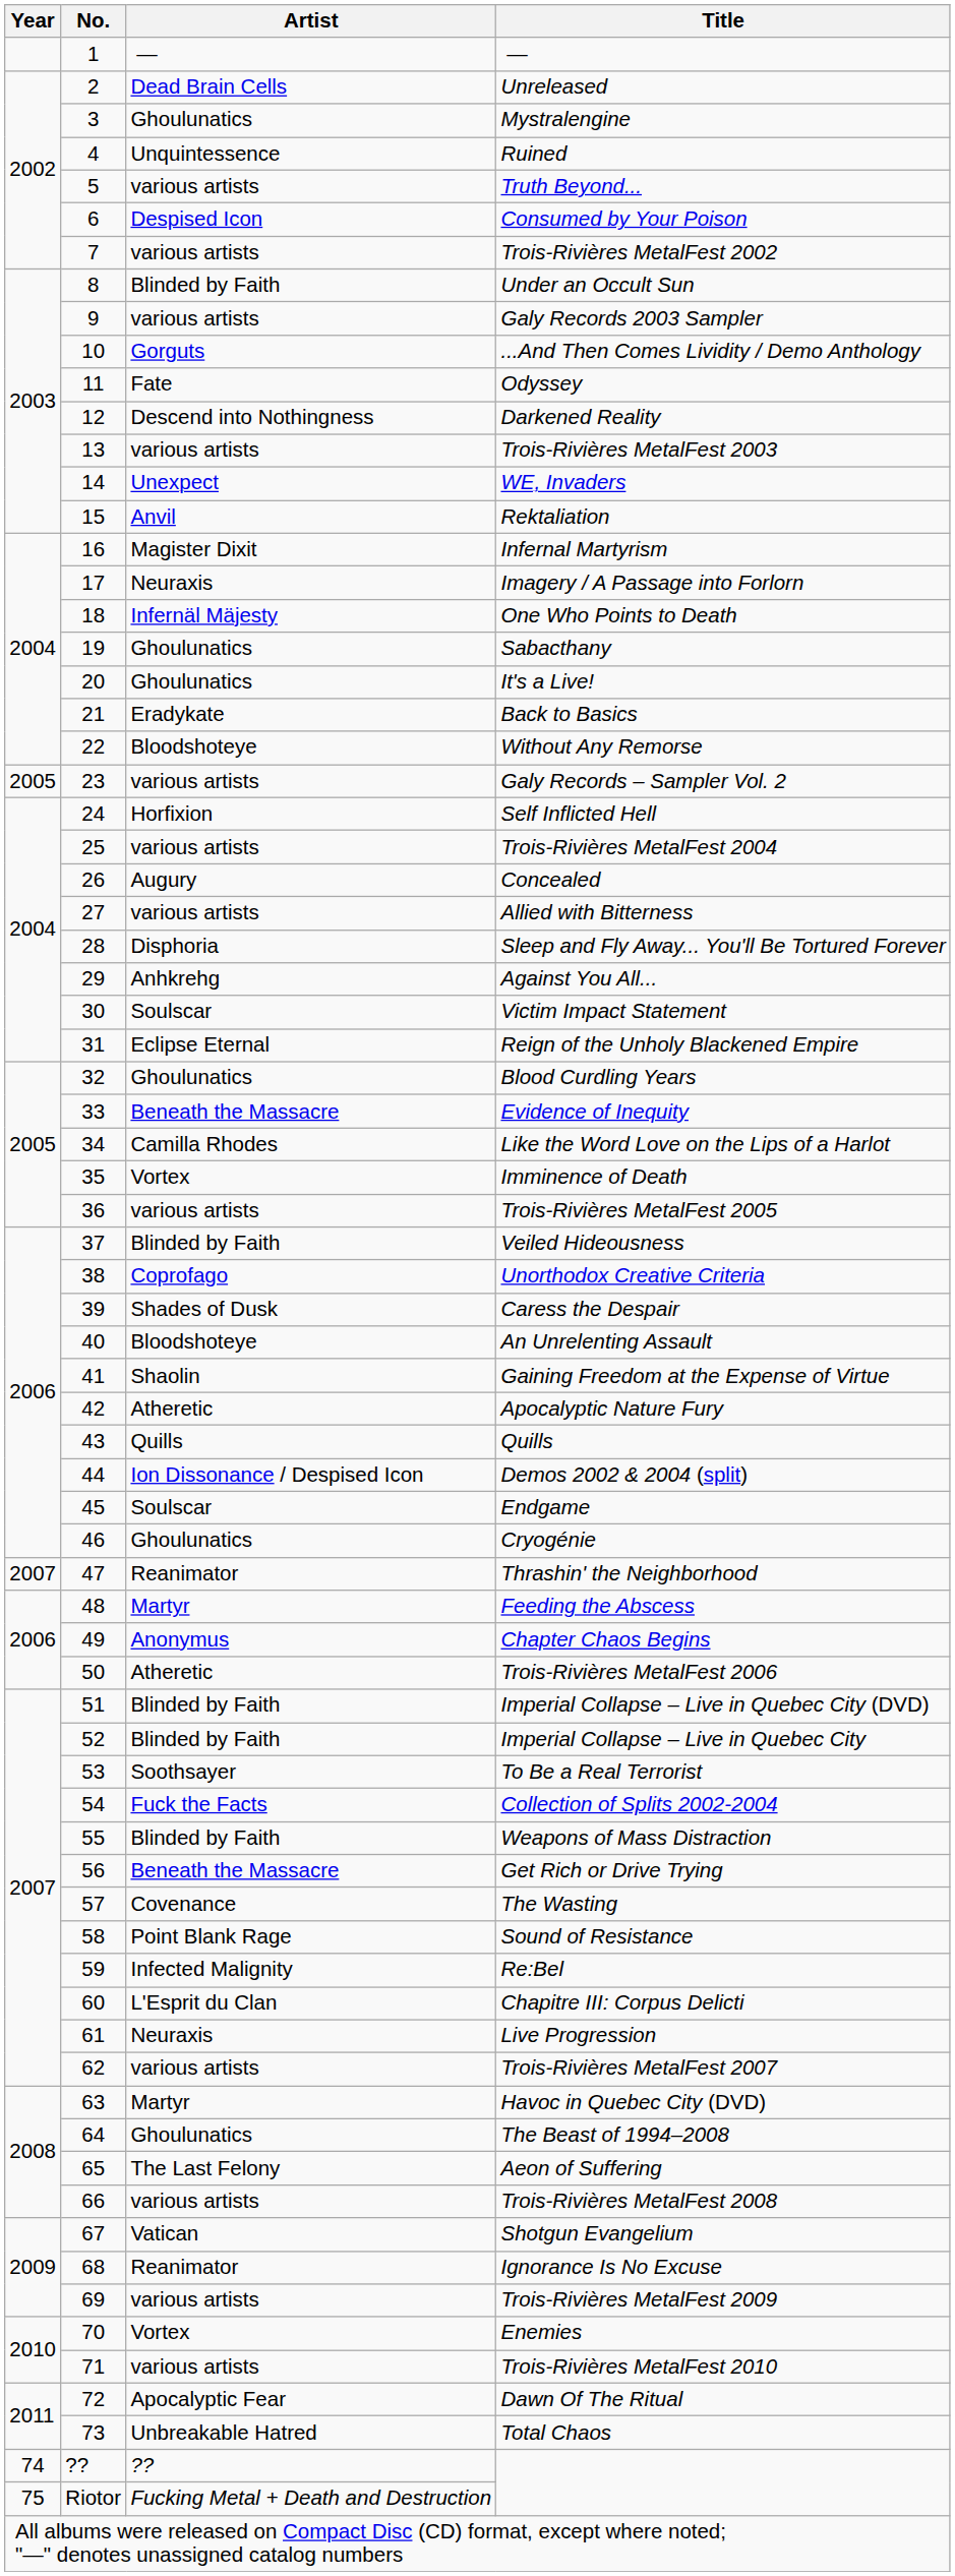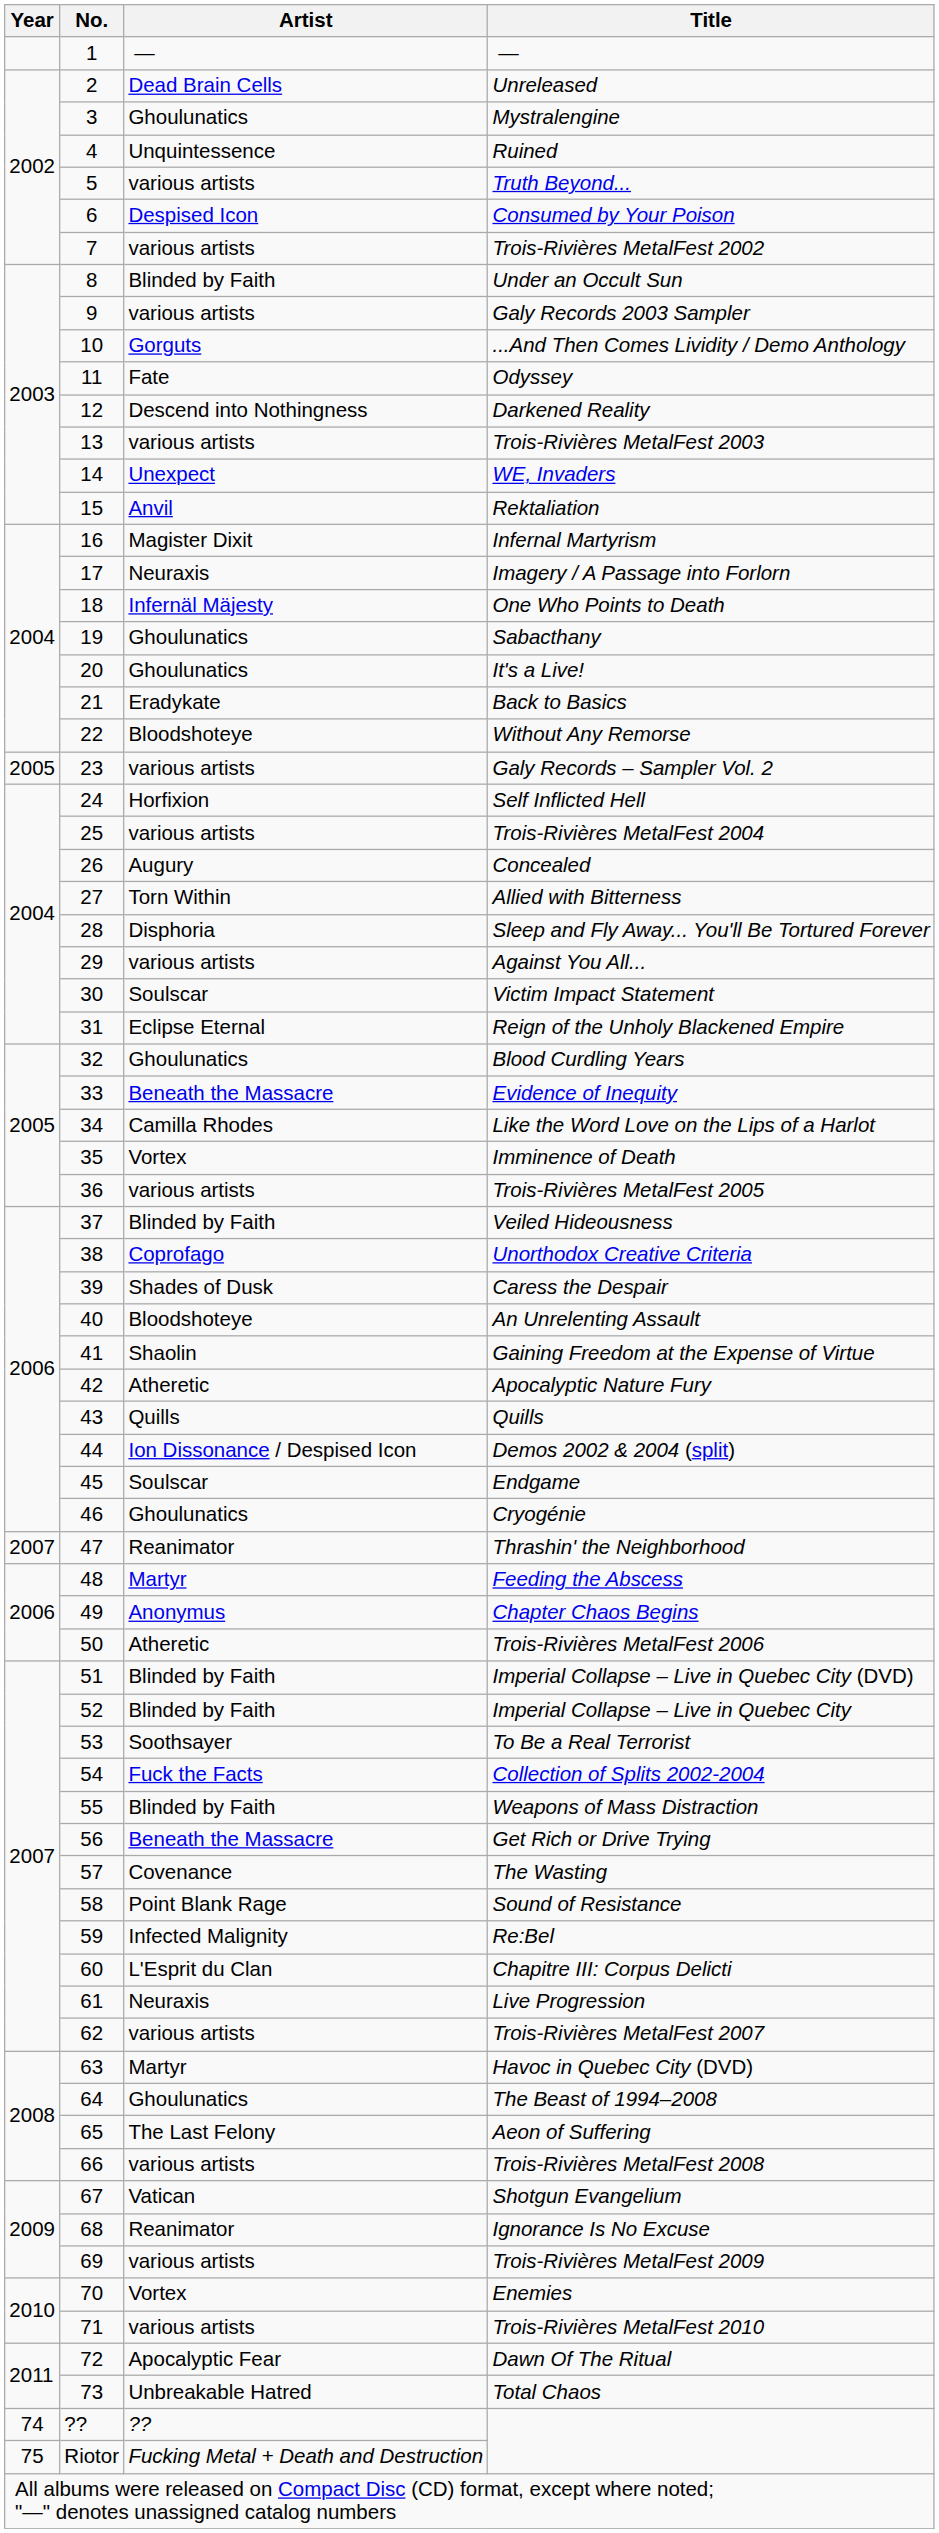Allied with Bitterness | Artist: various artists -> Torn Within
Against You All... | Artist: Anhkrehg -> various artists
